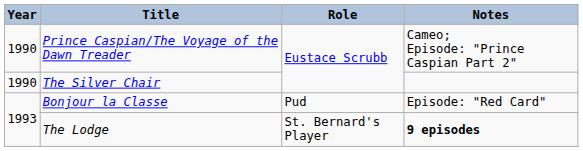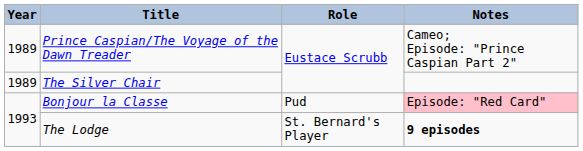Prince Caspian/The Voyage of the Dawn Treader | Year: 1990 -> 1989
The Silver Chair | Year: 1990 -> 1989
Bonjour la Classe | Notes: no background -> pink background
